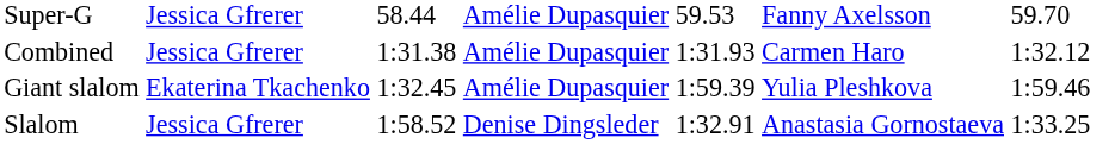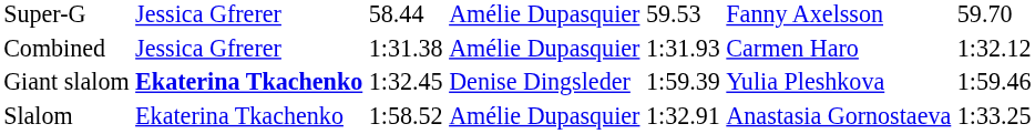Giant slalom | column 2: normal -> bold
Giant slalom | column 4: Amélie Dupasquier -> Denise Dingsleder
Slalom | column 2: Jessica Gfrerer -> Ekaterina Tkachenko
Slalom | column 4: Denise Dingsleder -> Amélie Dupasquier
